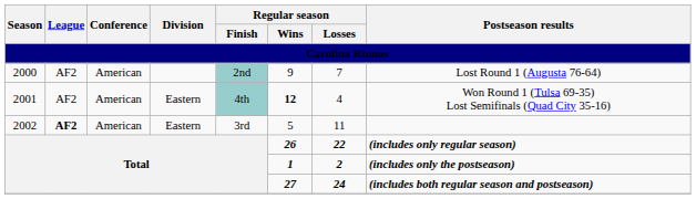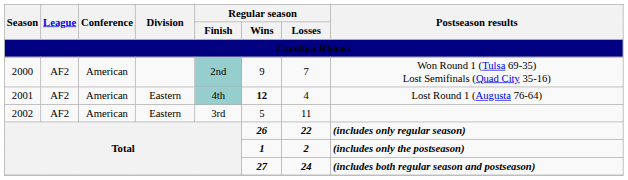2000 | Postseason results: Lost Round 1 (Augusta 76-64) -> Won Round 1 (Tulsa 69-35) Lost Semifinals (Quad City 35-16)
2001 | Postseason results: Won Round 1 (Tulsa 69-35) Lost Semifinals (Quad City 35-16) -> Lost Round 1 (Augusta 76-64)
2002 | League: bold -> normal
